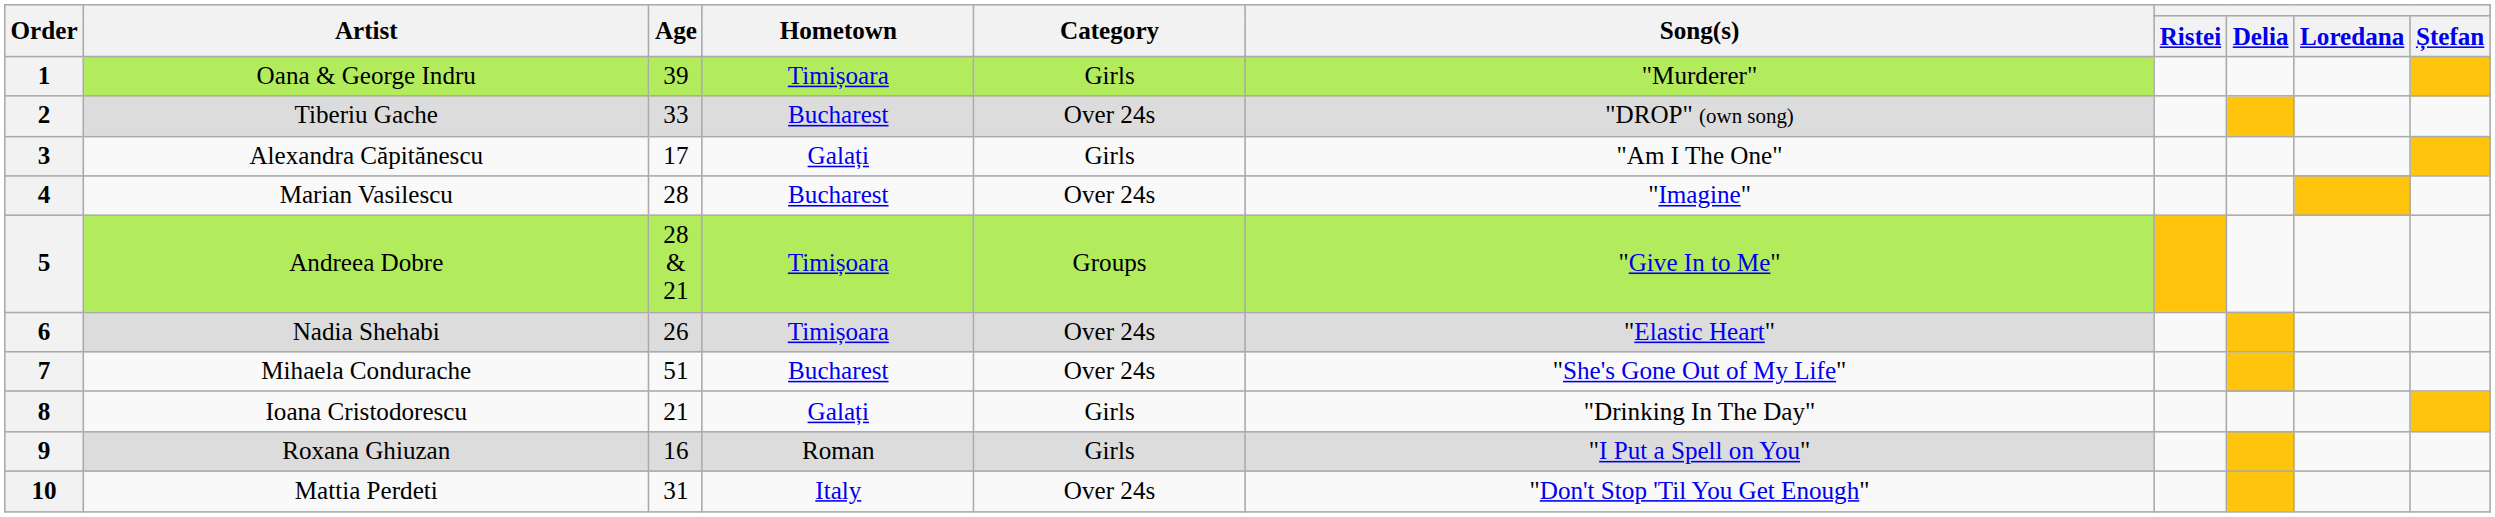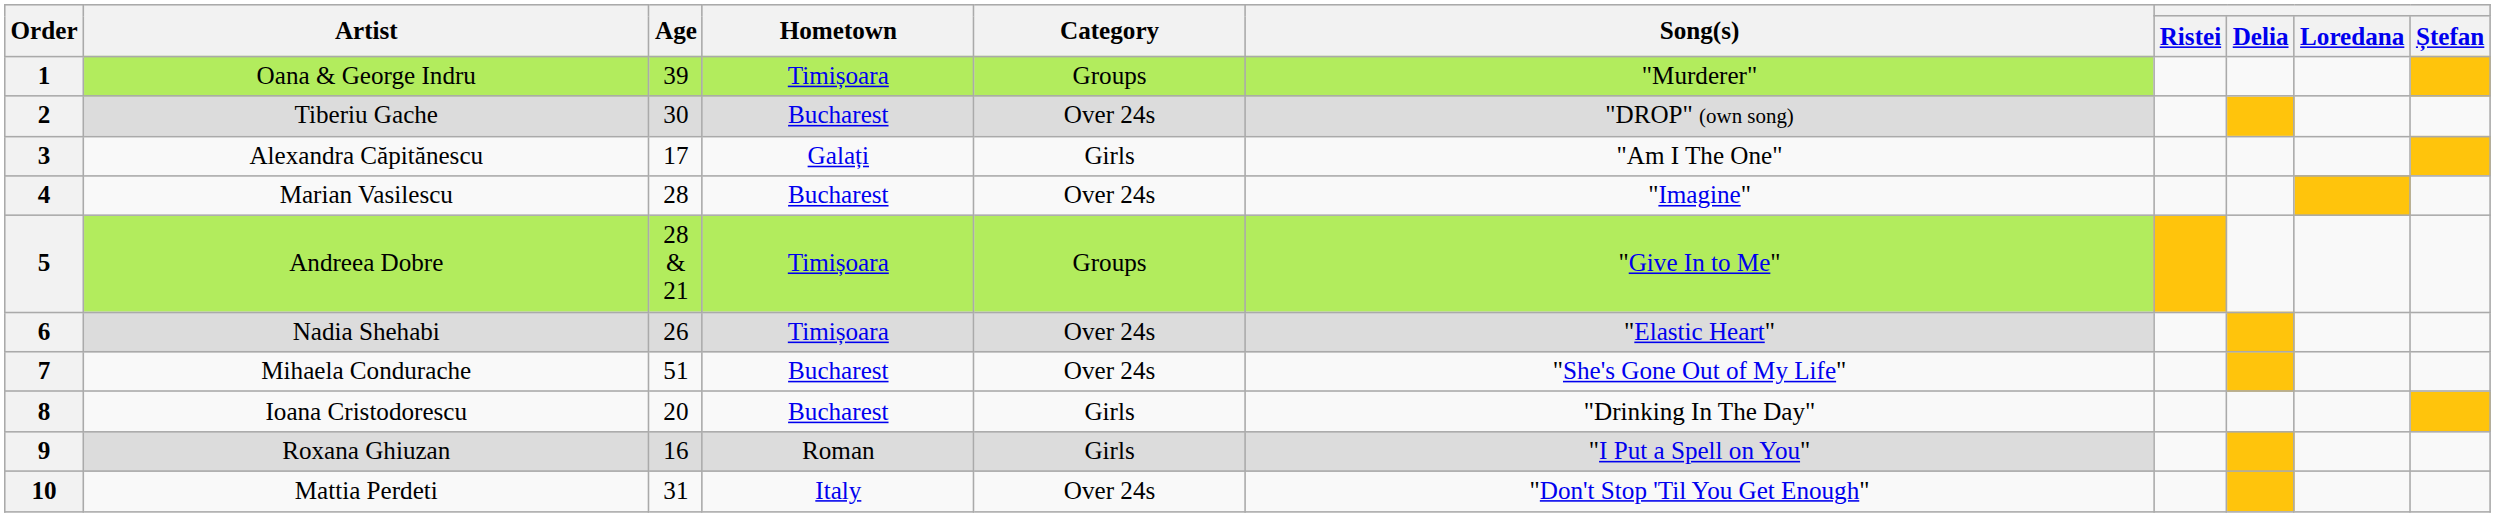1 | Category: Girls -> Groups
2 | Age: 33 -> 30
8 | Age: 21 -> 20
8 | Hometown: Galați -> Bucharest
